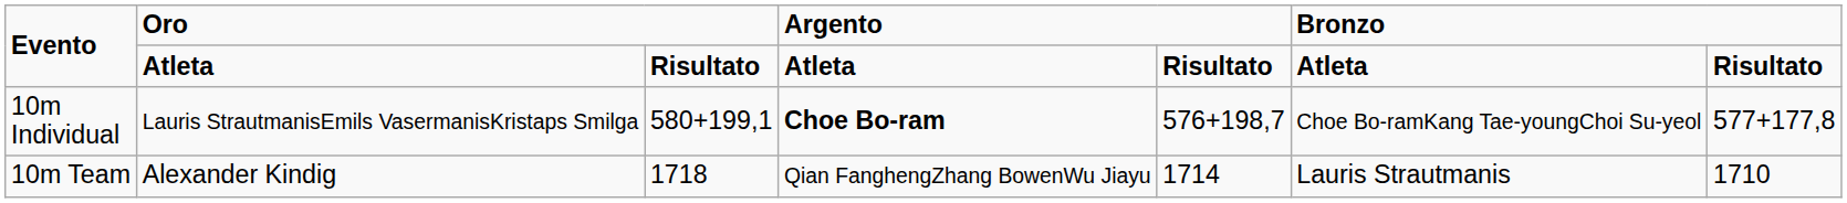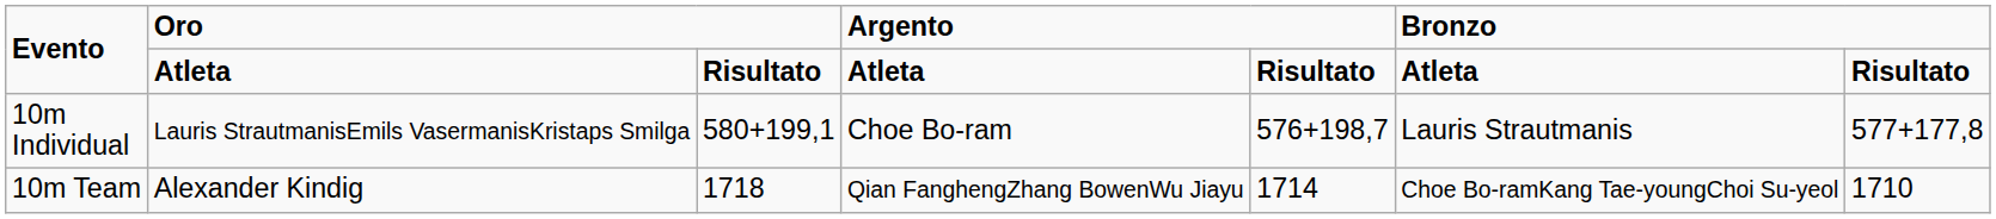10m Individual | column 4: bold -> normal
10m Individual | column 6: Choe Bo-ramKang Tae-youngChoi Su-yeol -> Lauris Strautmanis
10m Team | column 6: Lauris Strautmanis -> Choe Bo-ramKang Tae-youngChoi Su-yeol
